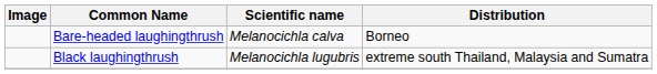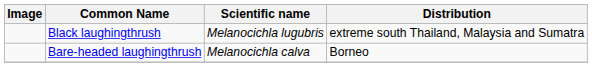rows swapped: Black laughingthrush <-> Bare-headed laughingthrush
